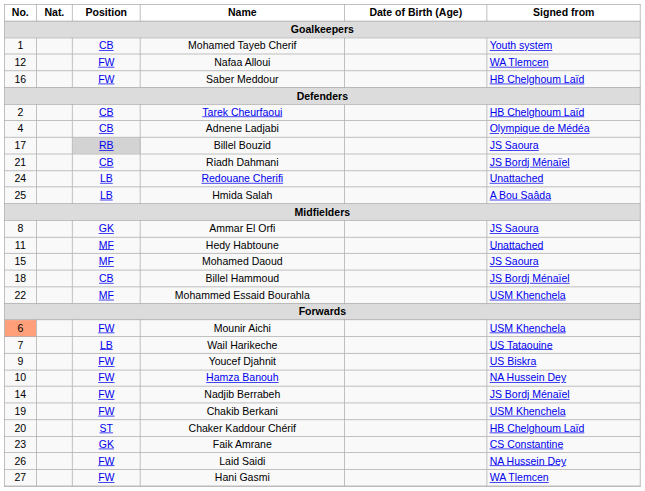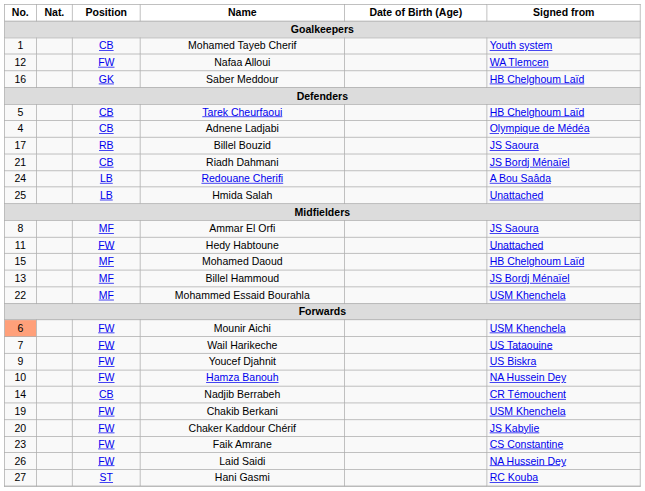Saber Meddour | Position: FW -> GK
Tarek Cheurfaoui | No.: 2 -> 5
Billel Bouzid | Position: lightgrey background -> no background
Redouane Cherifi | Signed from: Unattached -> A Bou Saâda
Hmida Salah | Signed from: A Bou Saâda -> Unattached
Ammar El Orfi | Position: GK -> MF
Hedy Habtoune | Position: MF -> FW
Mohamed Daoud | Signed from: JS Saoura -> HB Chelghoum Laïd
Billel Hammoud | No.: 18 -> 13
Billel Hammoud | Position: CB -> MF
Wail Harikeche | Position: LB -> FW
Nadjib Berrabeh | Position: FW -> CB
Nadjib Berrabeh | Signed from: JS Bordj Ménaïel -> CR Témouchent
Chaker Kaddour Chérif | Position: ST -> FW
Chaker Kaddour Chérif | Signed from: HB Chelghoum Laïd -> JS Kabylie
Faik Amrane | Position: GK -> FW
Hani Gasmi | Position: FW -> ST
Hani Gasmi | Signed from: WA Tlemcen -> RC Kouba
